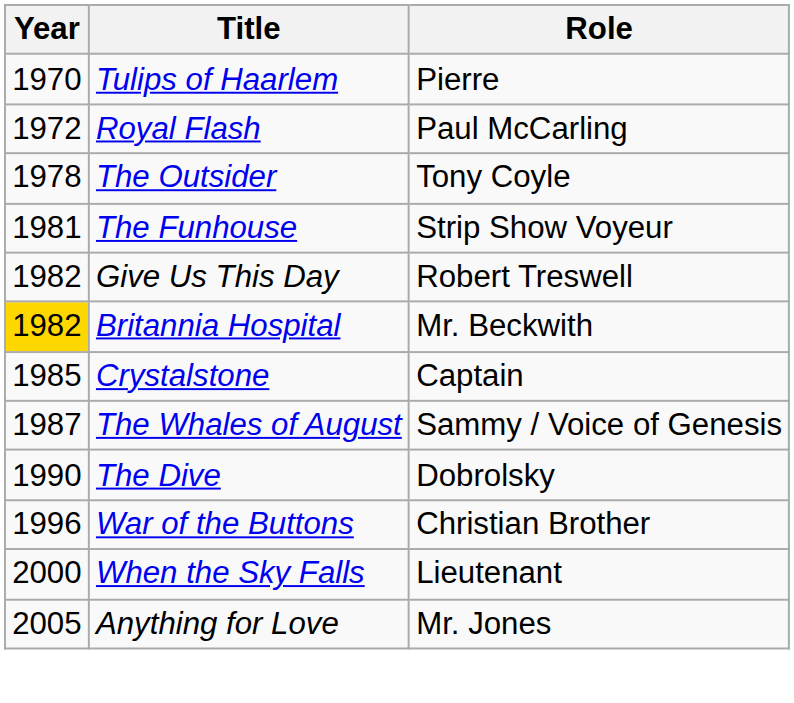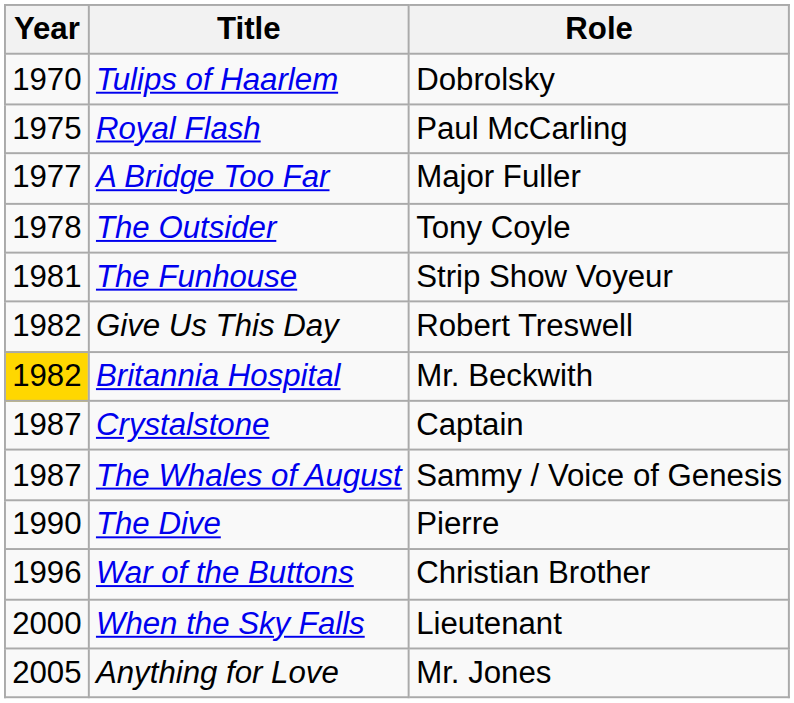Tulips of Haarlem | Role: Pierre -> Dobrolsky
Royal Flash | Year: 1972 -> 1975
+ row: 1977 | A Bridge Too Far | Major Fuller
Crystalstone | Year: 1985 -> 1987
The Dive | Role: Dobrolsky -> Pierre
